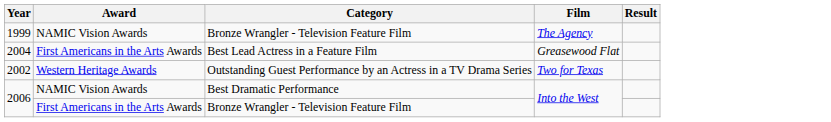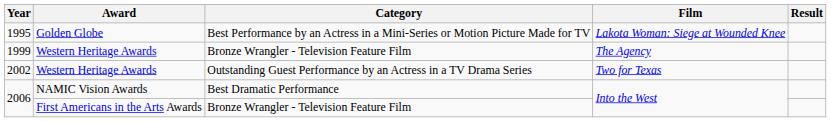+ row: 1995 | Golden Globe | Best Performance by an Actress in a Mini-Series or Motion Picture Made for TV | Lakota Woman: Siege at Wounded Knee
1999 | Award: NAMIC Vision Awards -> Western Heritage Awards
- row: 2004 | First Americans in the Arts Awards | Best Lead Actress in a Feature Film | Greasewood Flat
